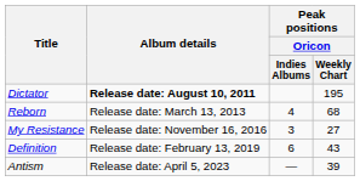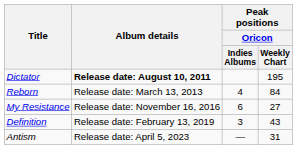Reborn | Peak positions / Oricon / Weekly Chart: 68 -> 84
My Resistance | Peak positions / Oricon / Indies Albums: 3 -> 6
Definition | Peak positions / Oricon / Indies Albums: 6 -> 3
Antism | Peak positions / Oricon / Weekly Chart: 39 -> 31
